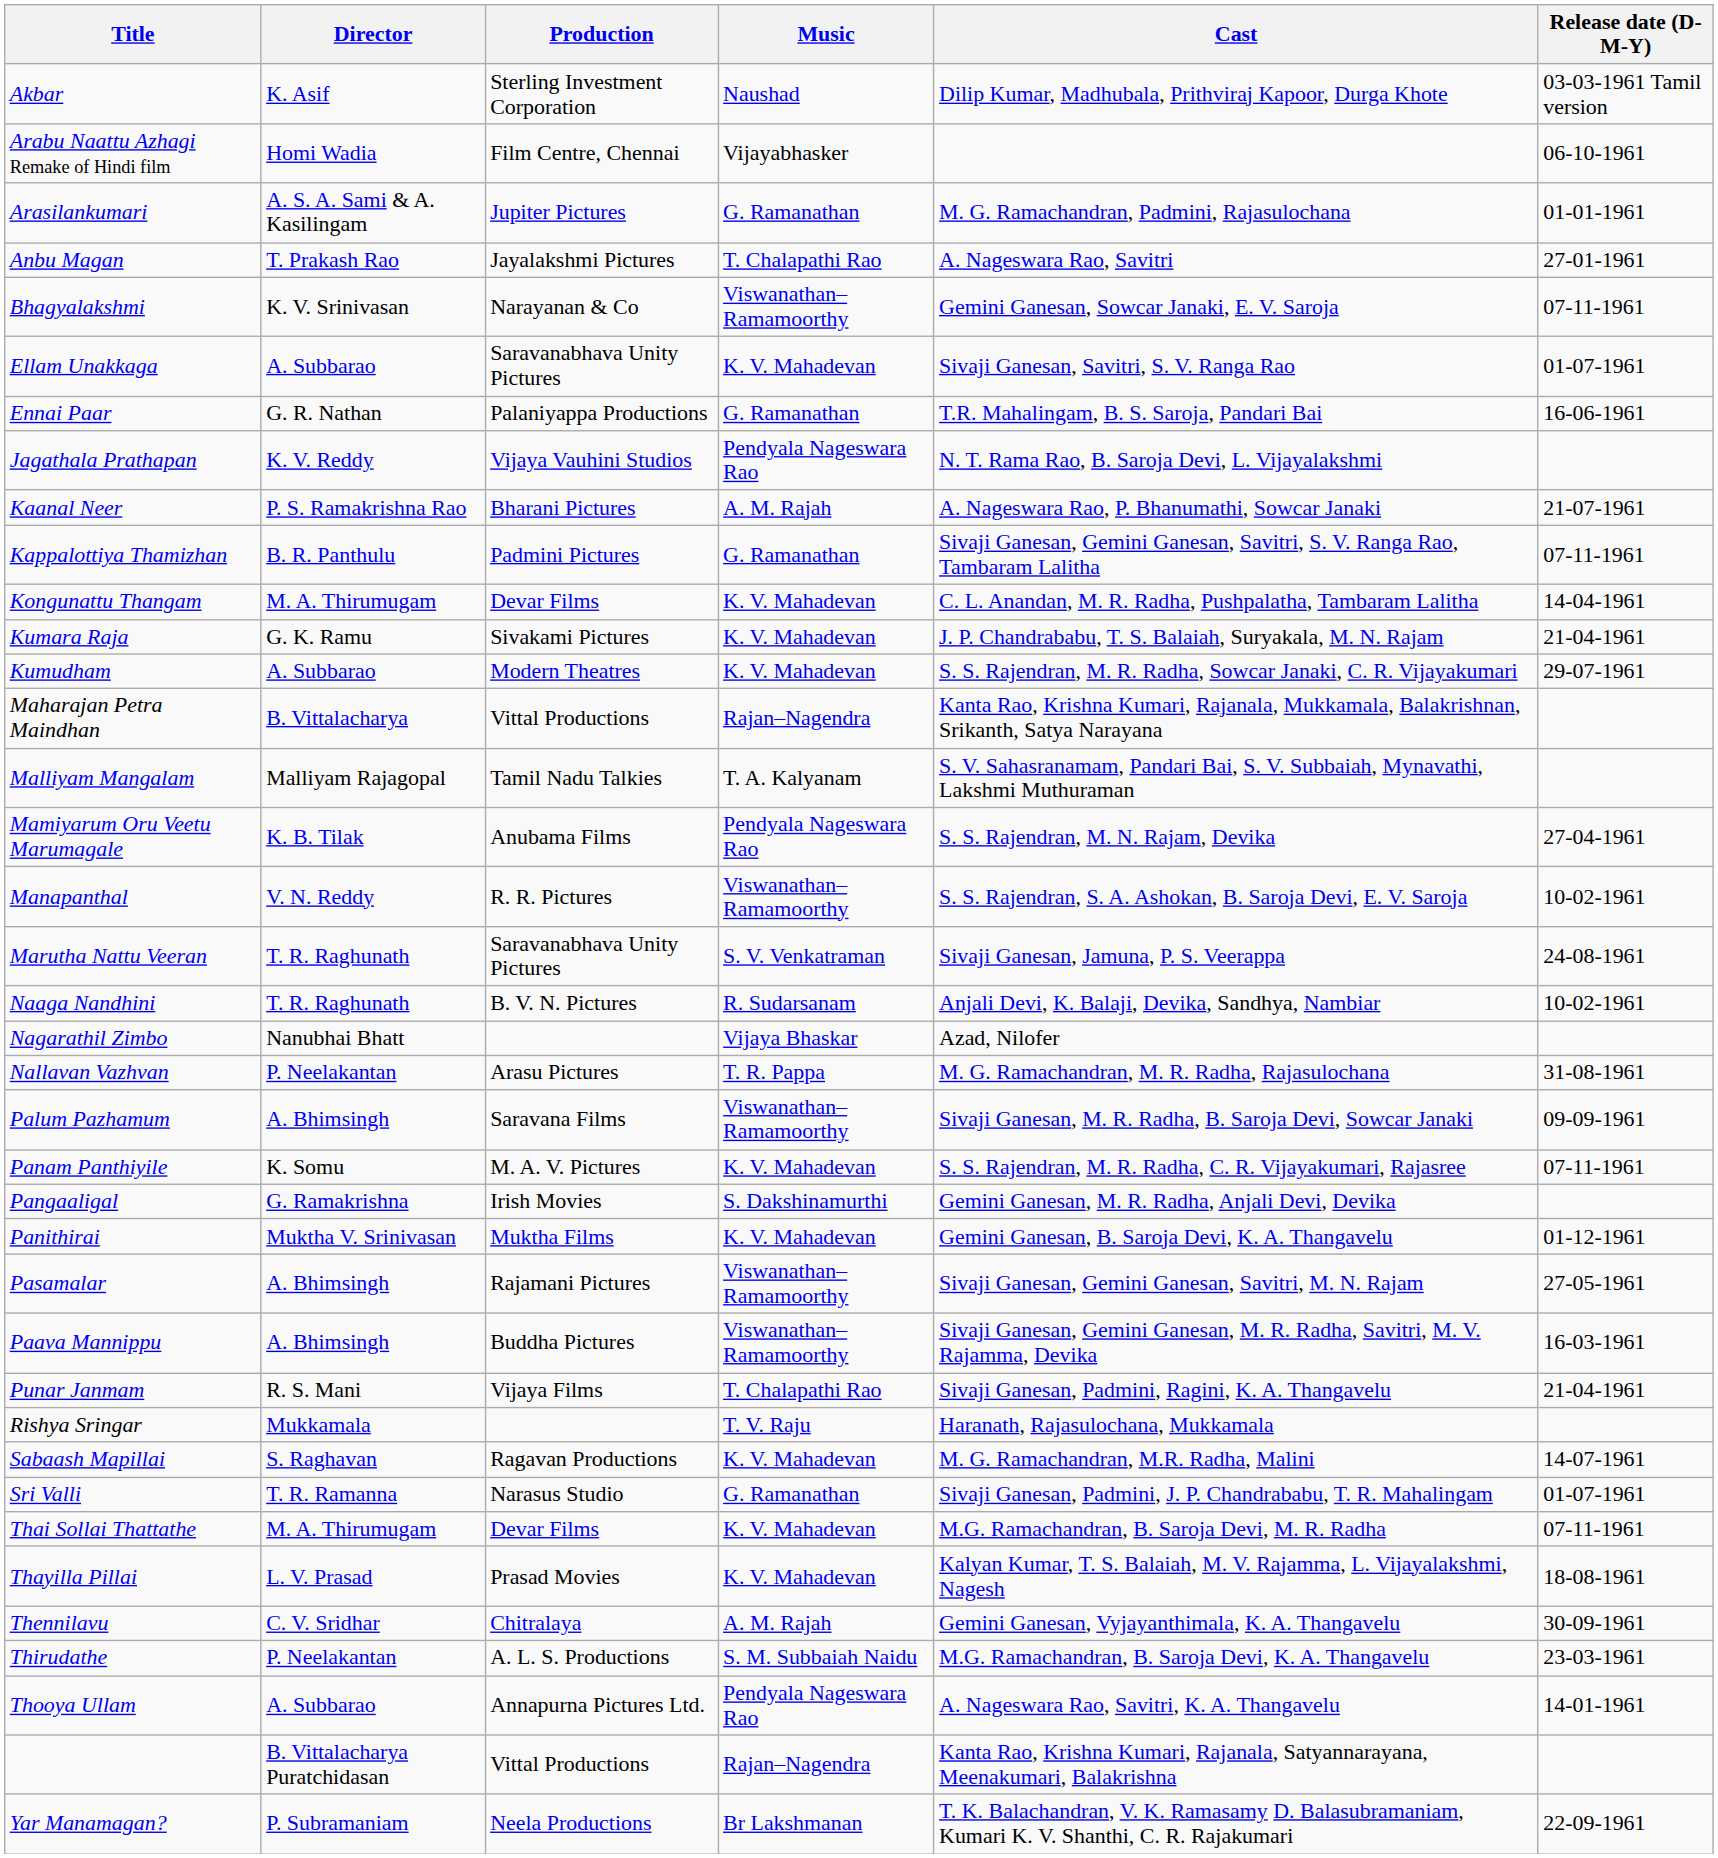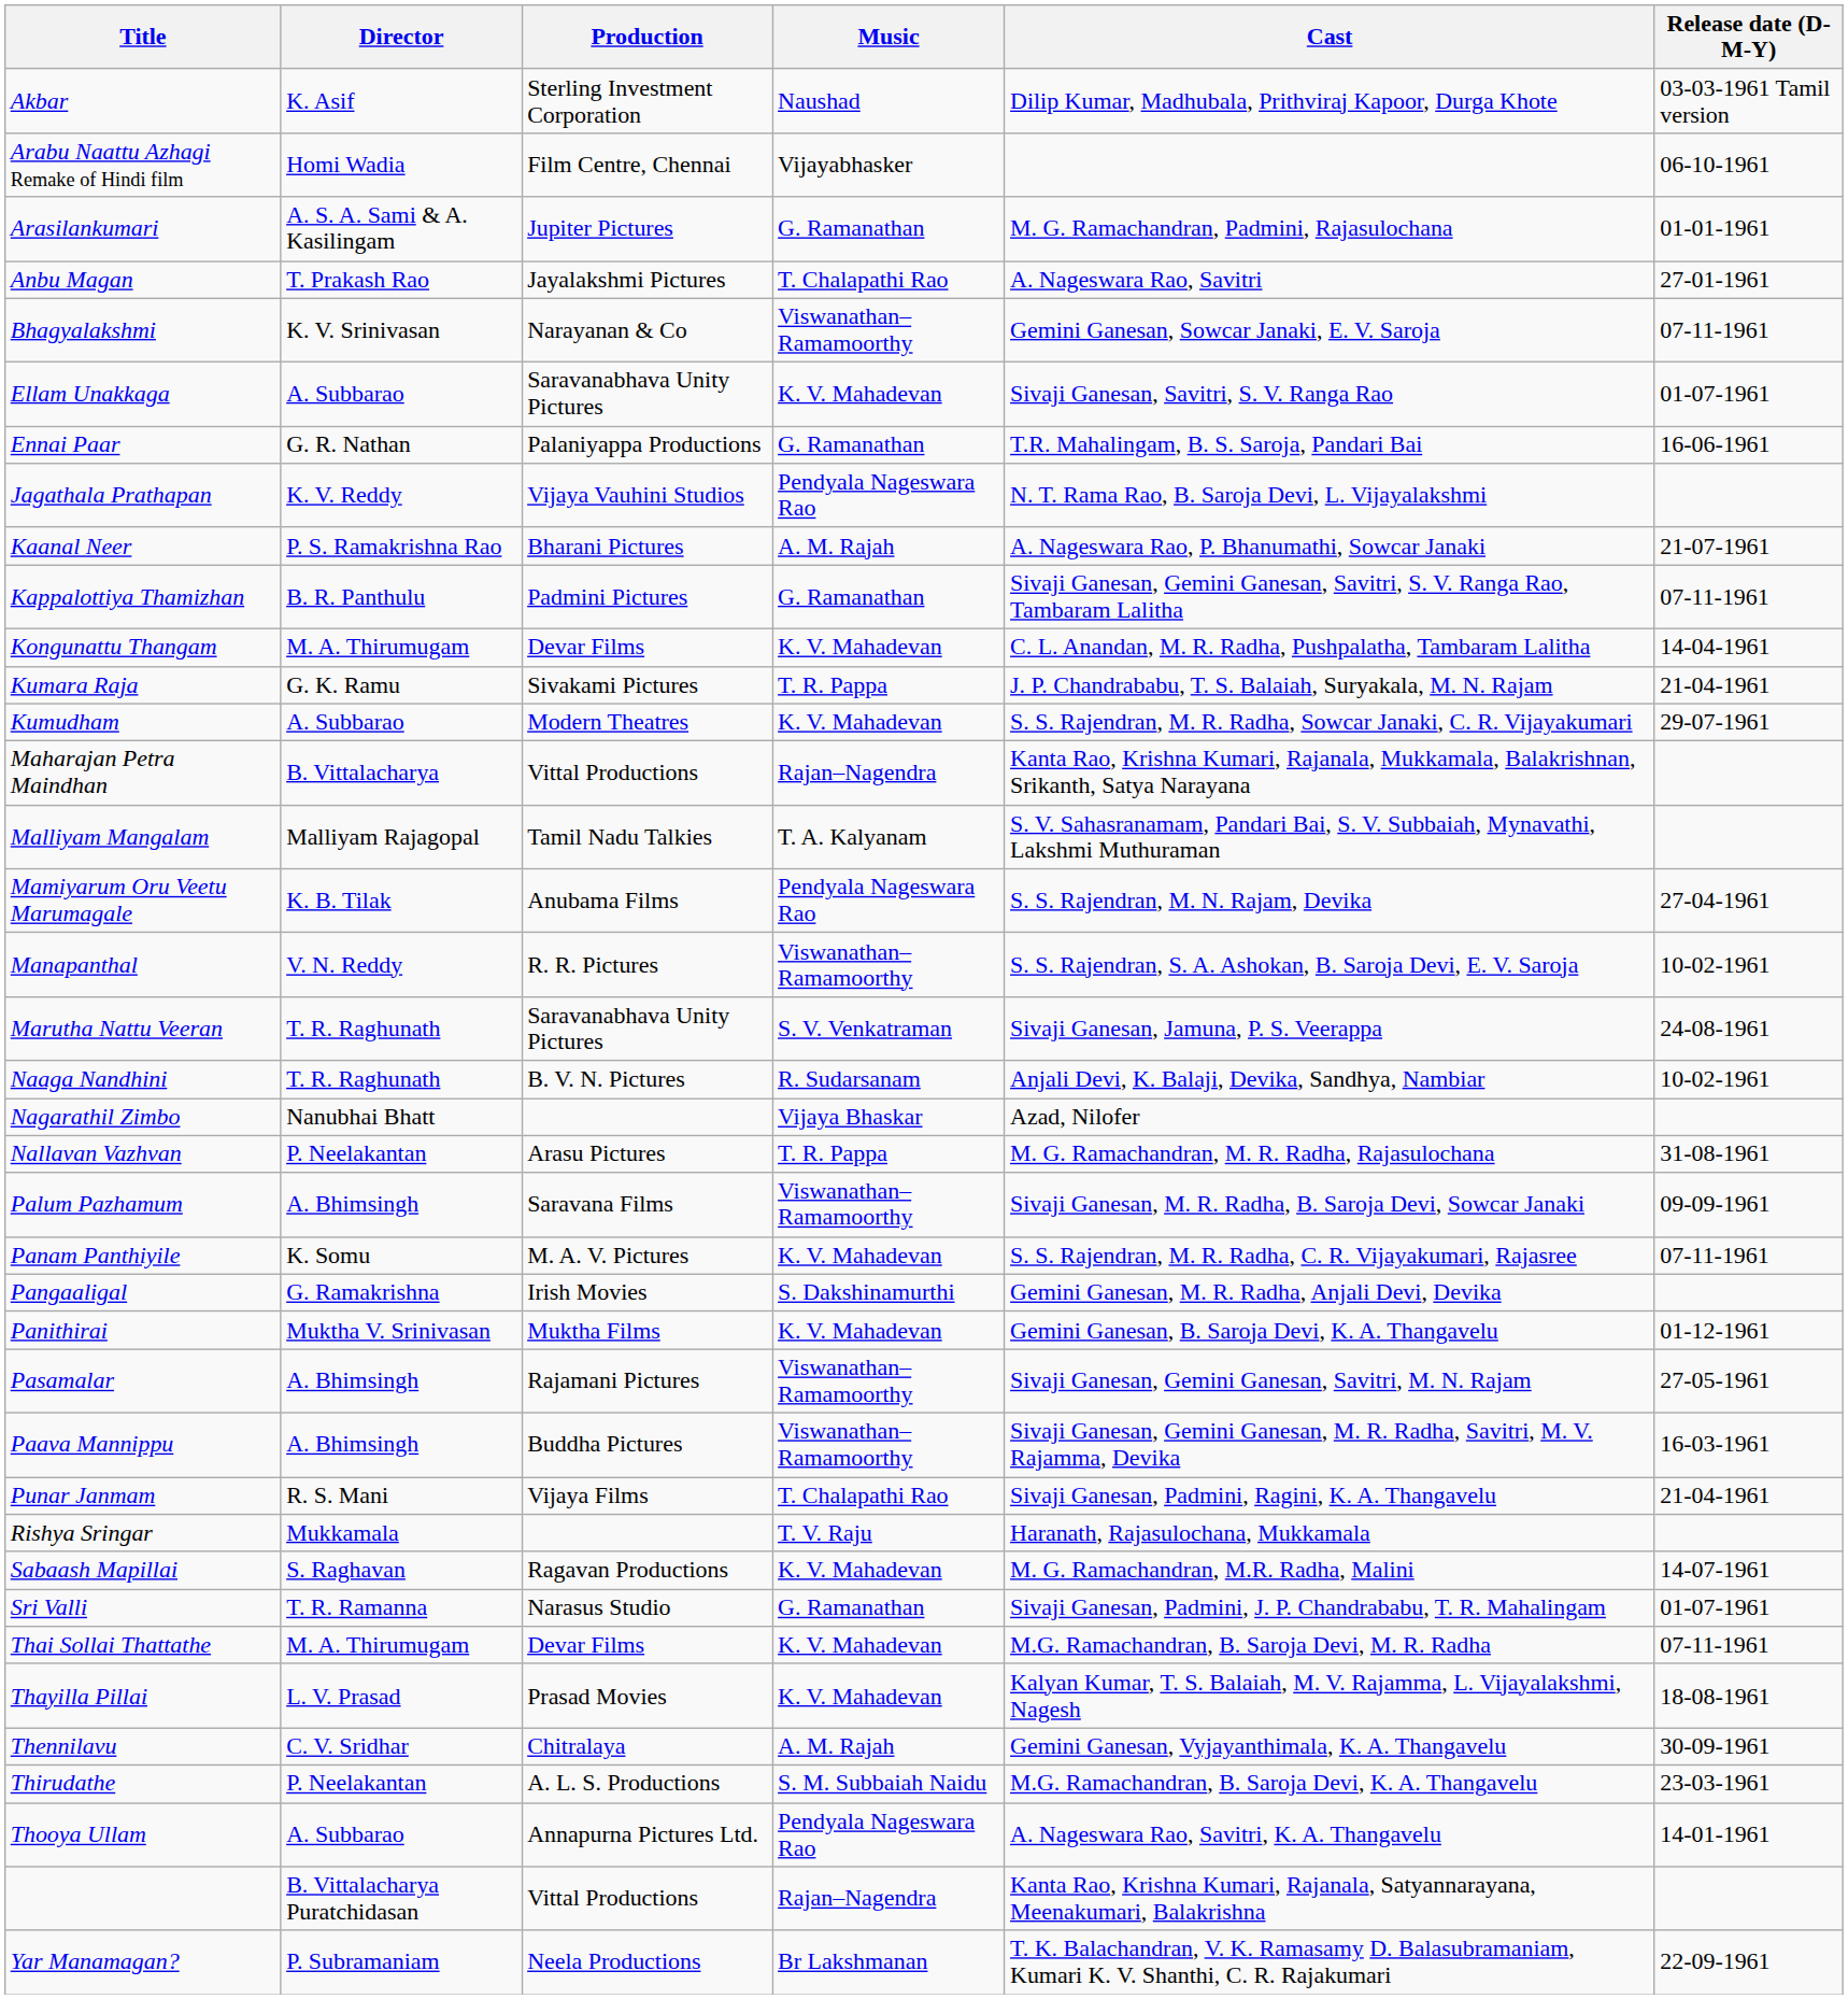Kumara Raja | Music: K. V. Mahadevan -> T. R. Pappa
